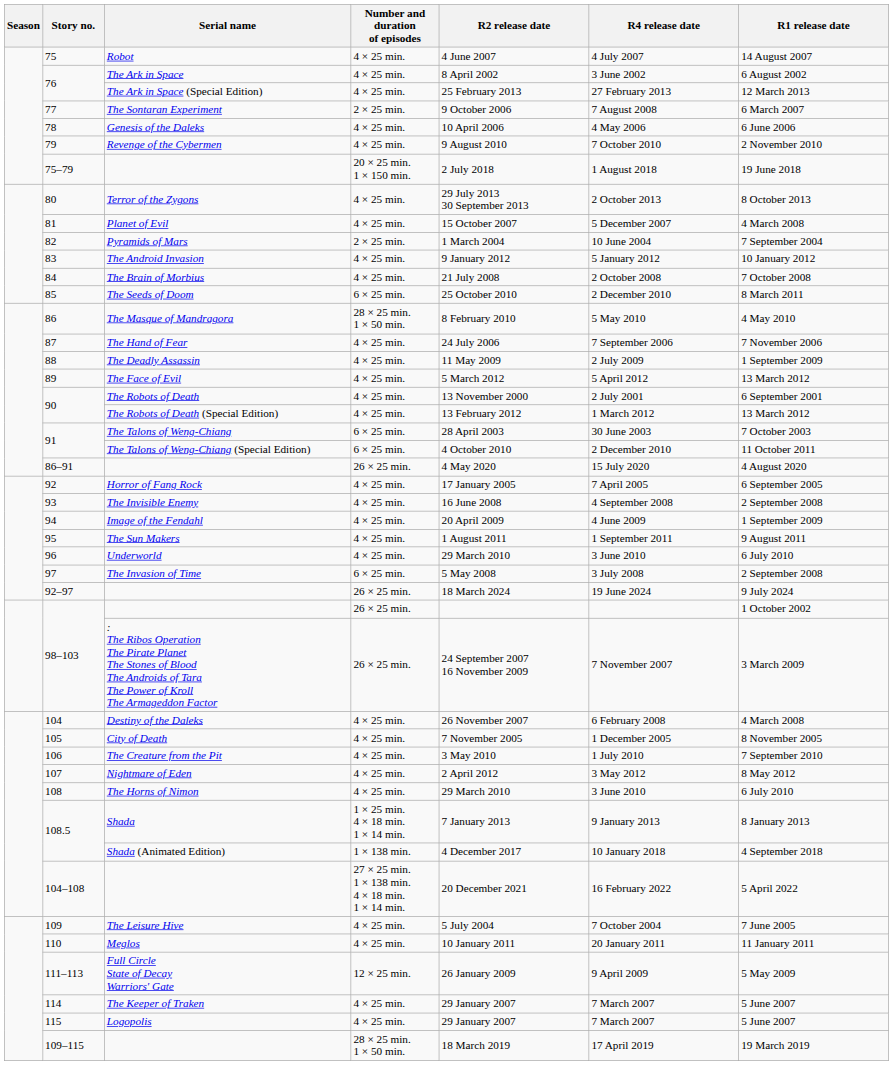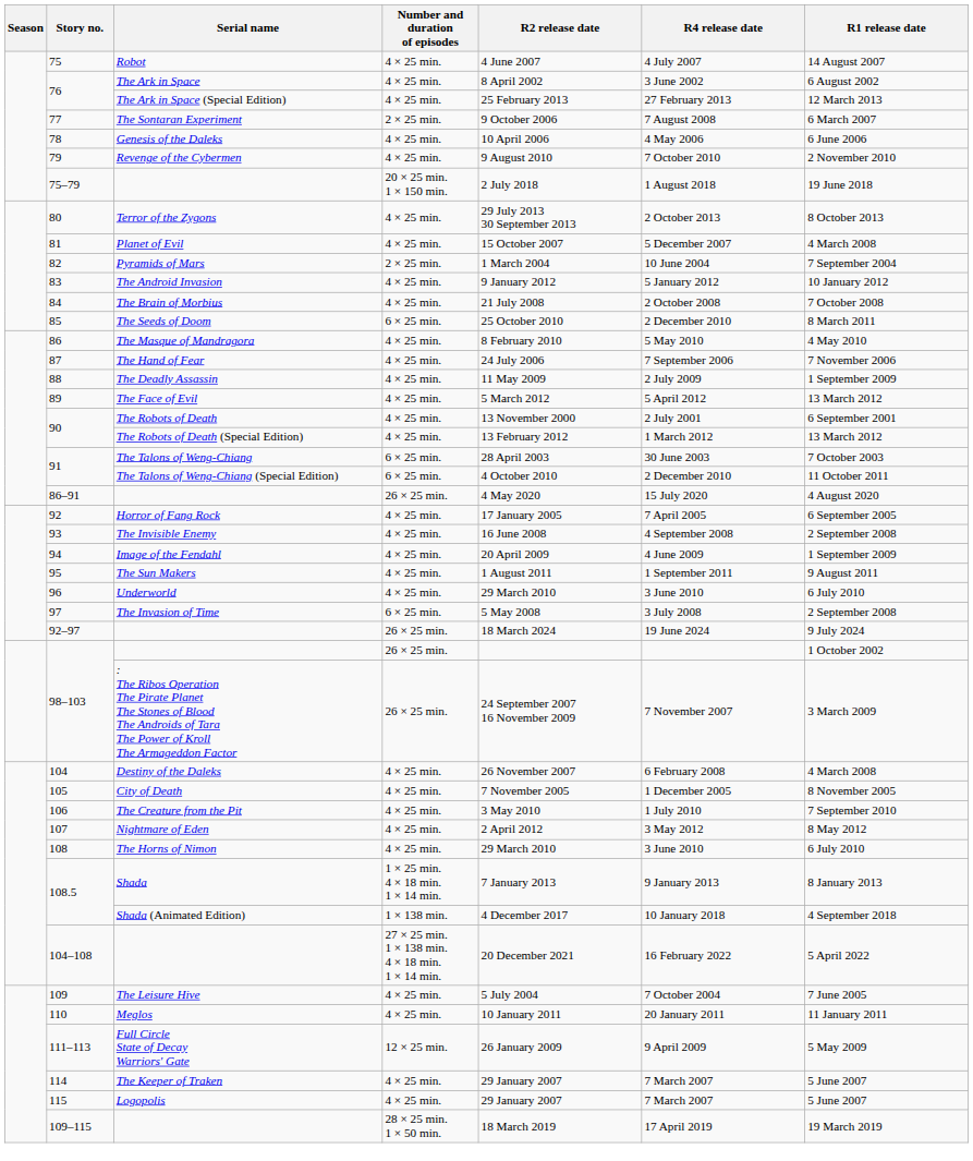86 | Number and duration of episodes: 28 × 25 min. 1 × 50 min. -> 4 × 25 min.
